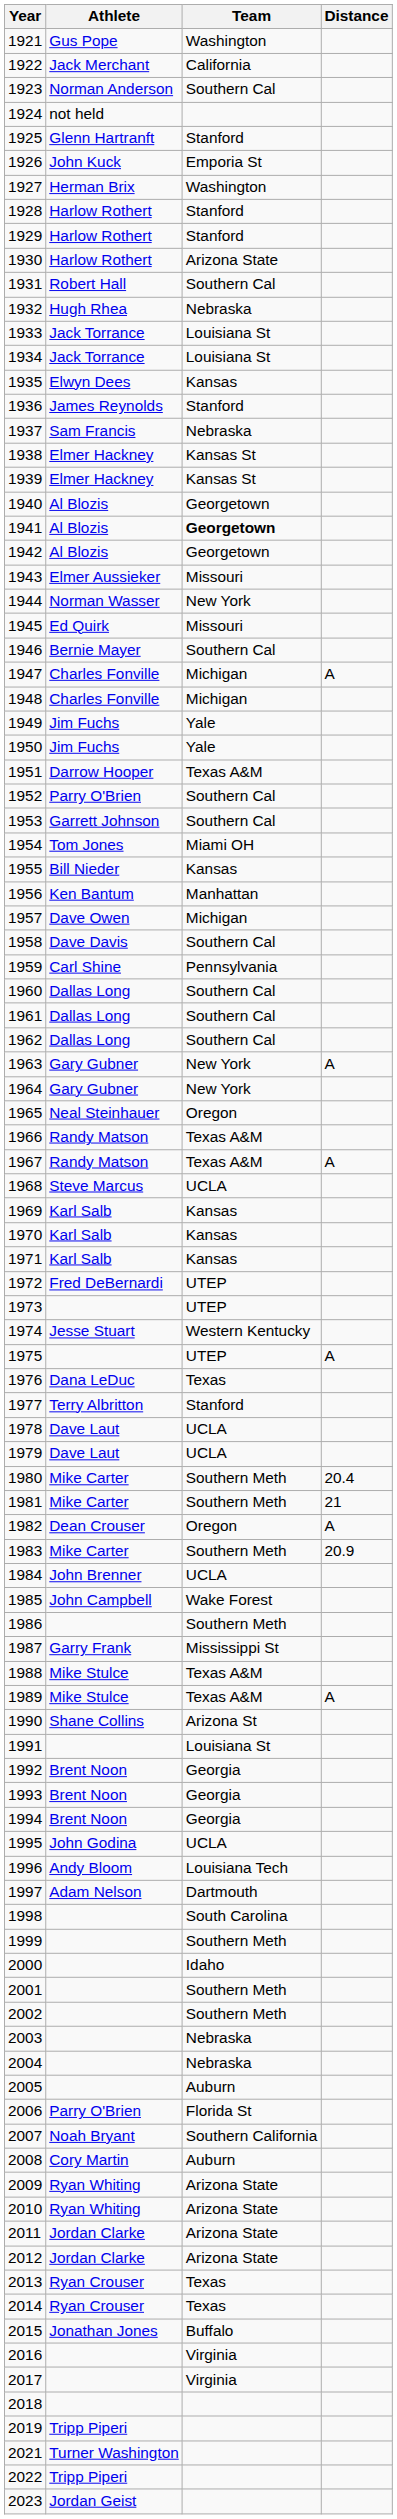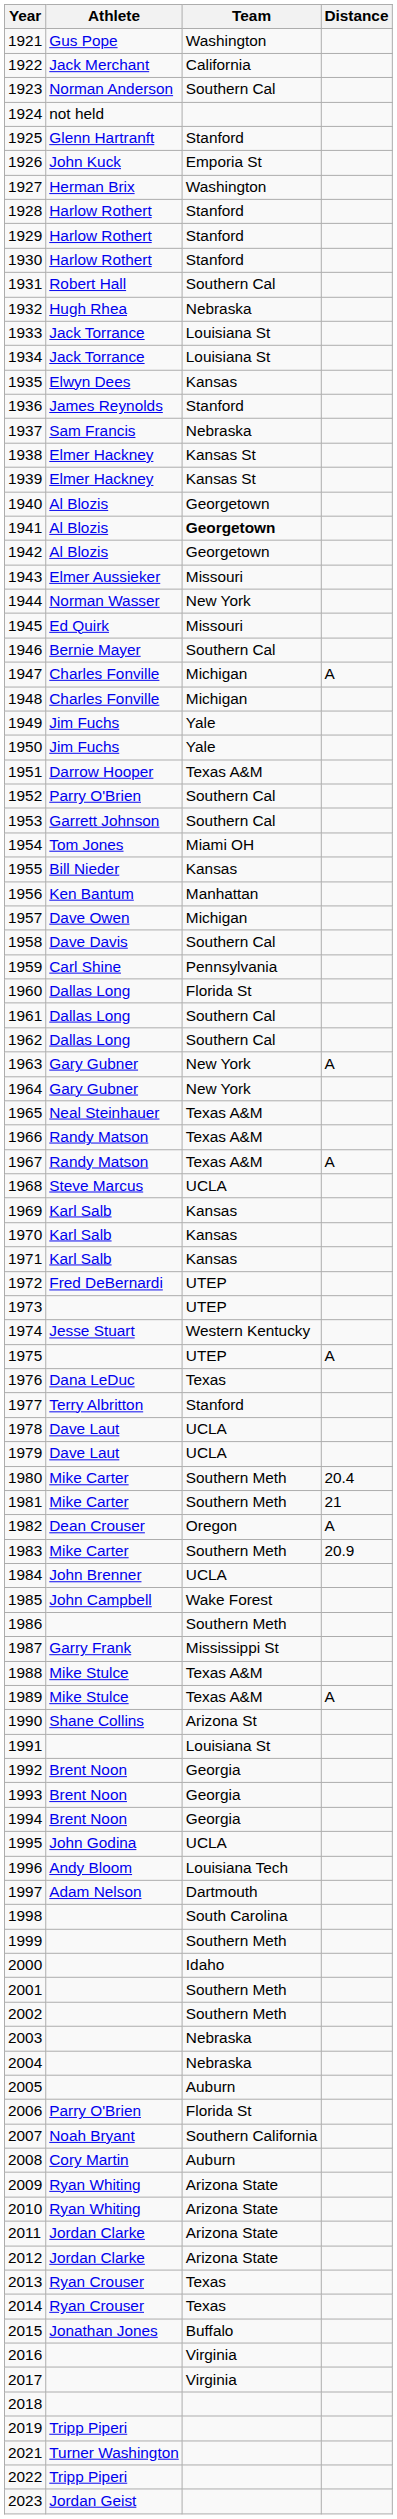1930 | Team: Arizona State -> Stanford
1960 | Team: Southern Cal -> Florida St
1965 | Team: Oregon -> Texas A&M
